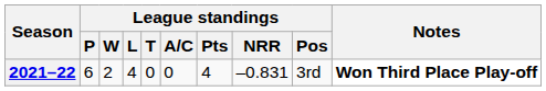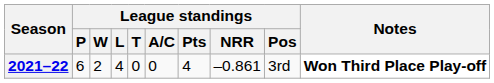2021–22 | League standings / NRR: –0.831 -> –0.861
